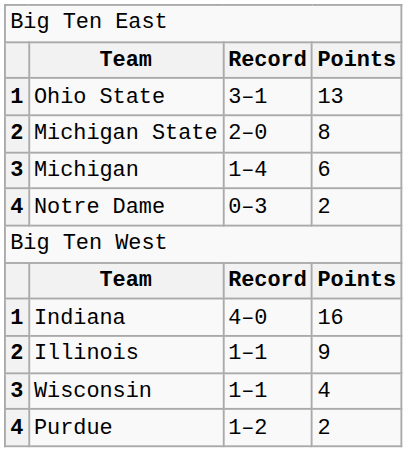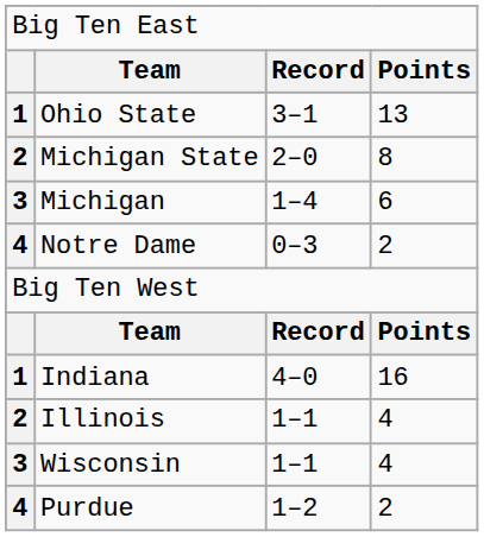Illinois | column 4: 9 -> 4
